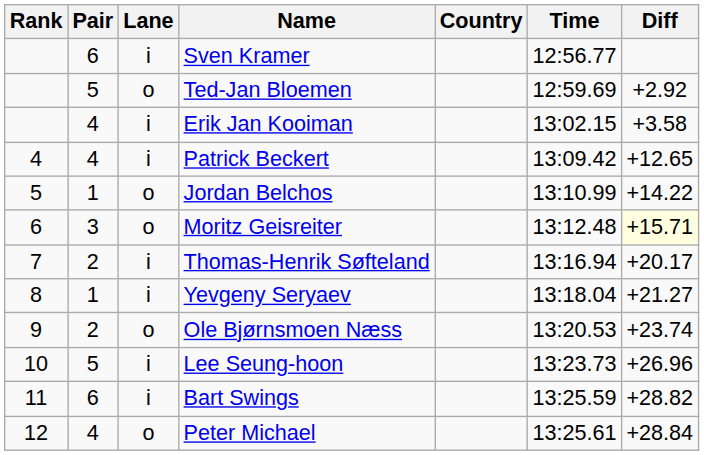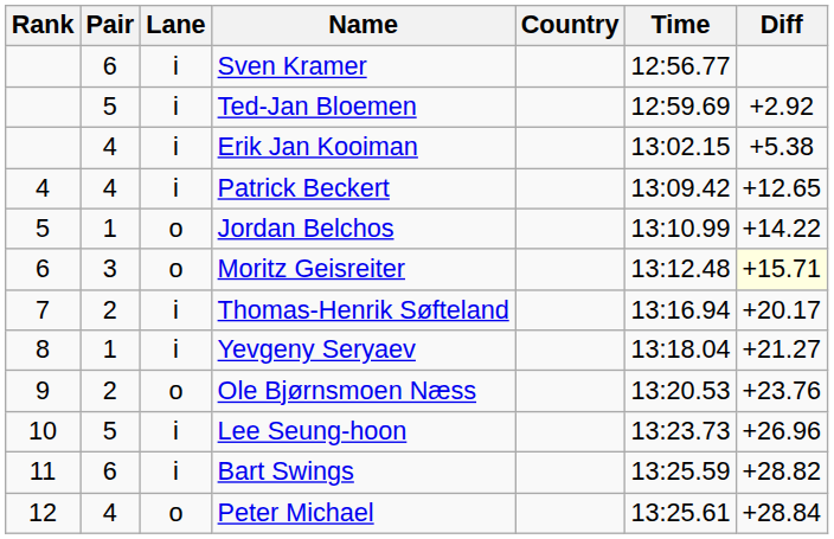Ted-Jan Bloemen | Lane: o -> i
Erik Jan Kooiman | Diff: +3.58 -> +5.38
Ole Bjørnsmoen Næss | Diff: +23.74 -> +23.76
